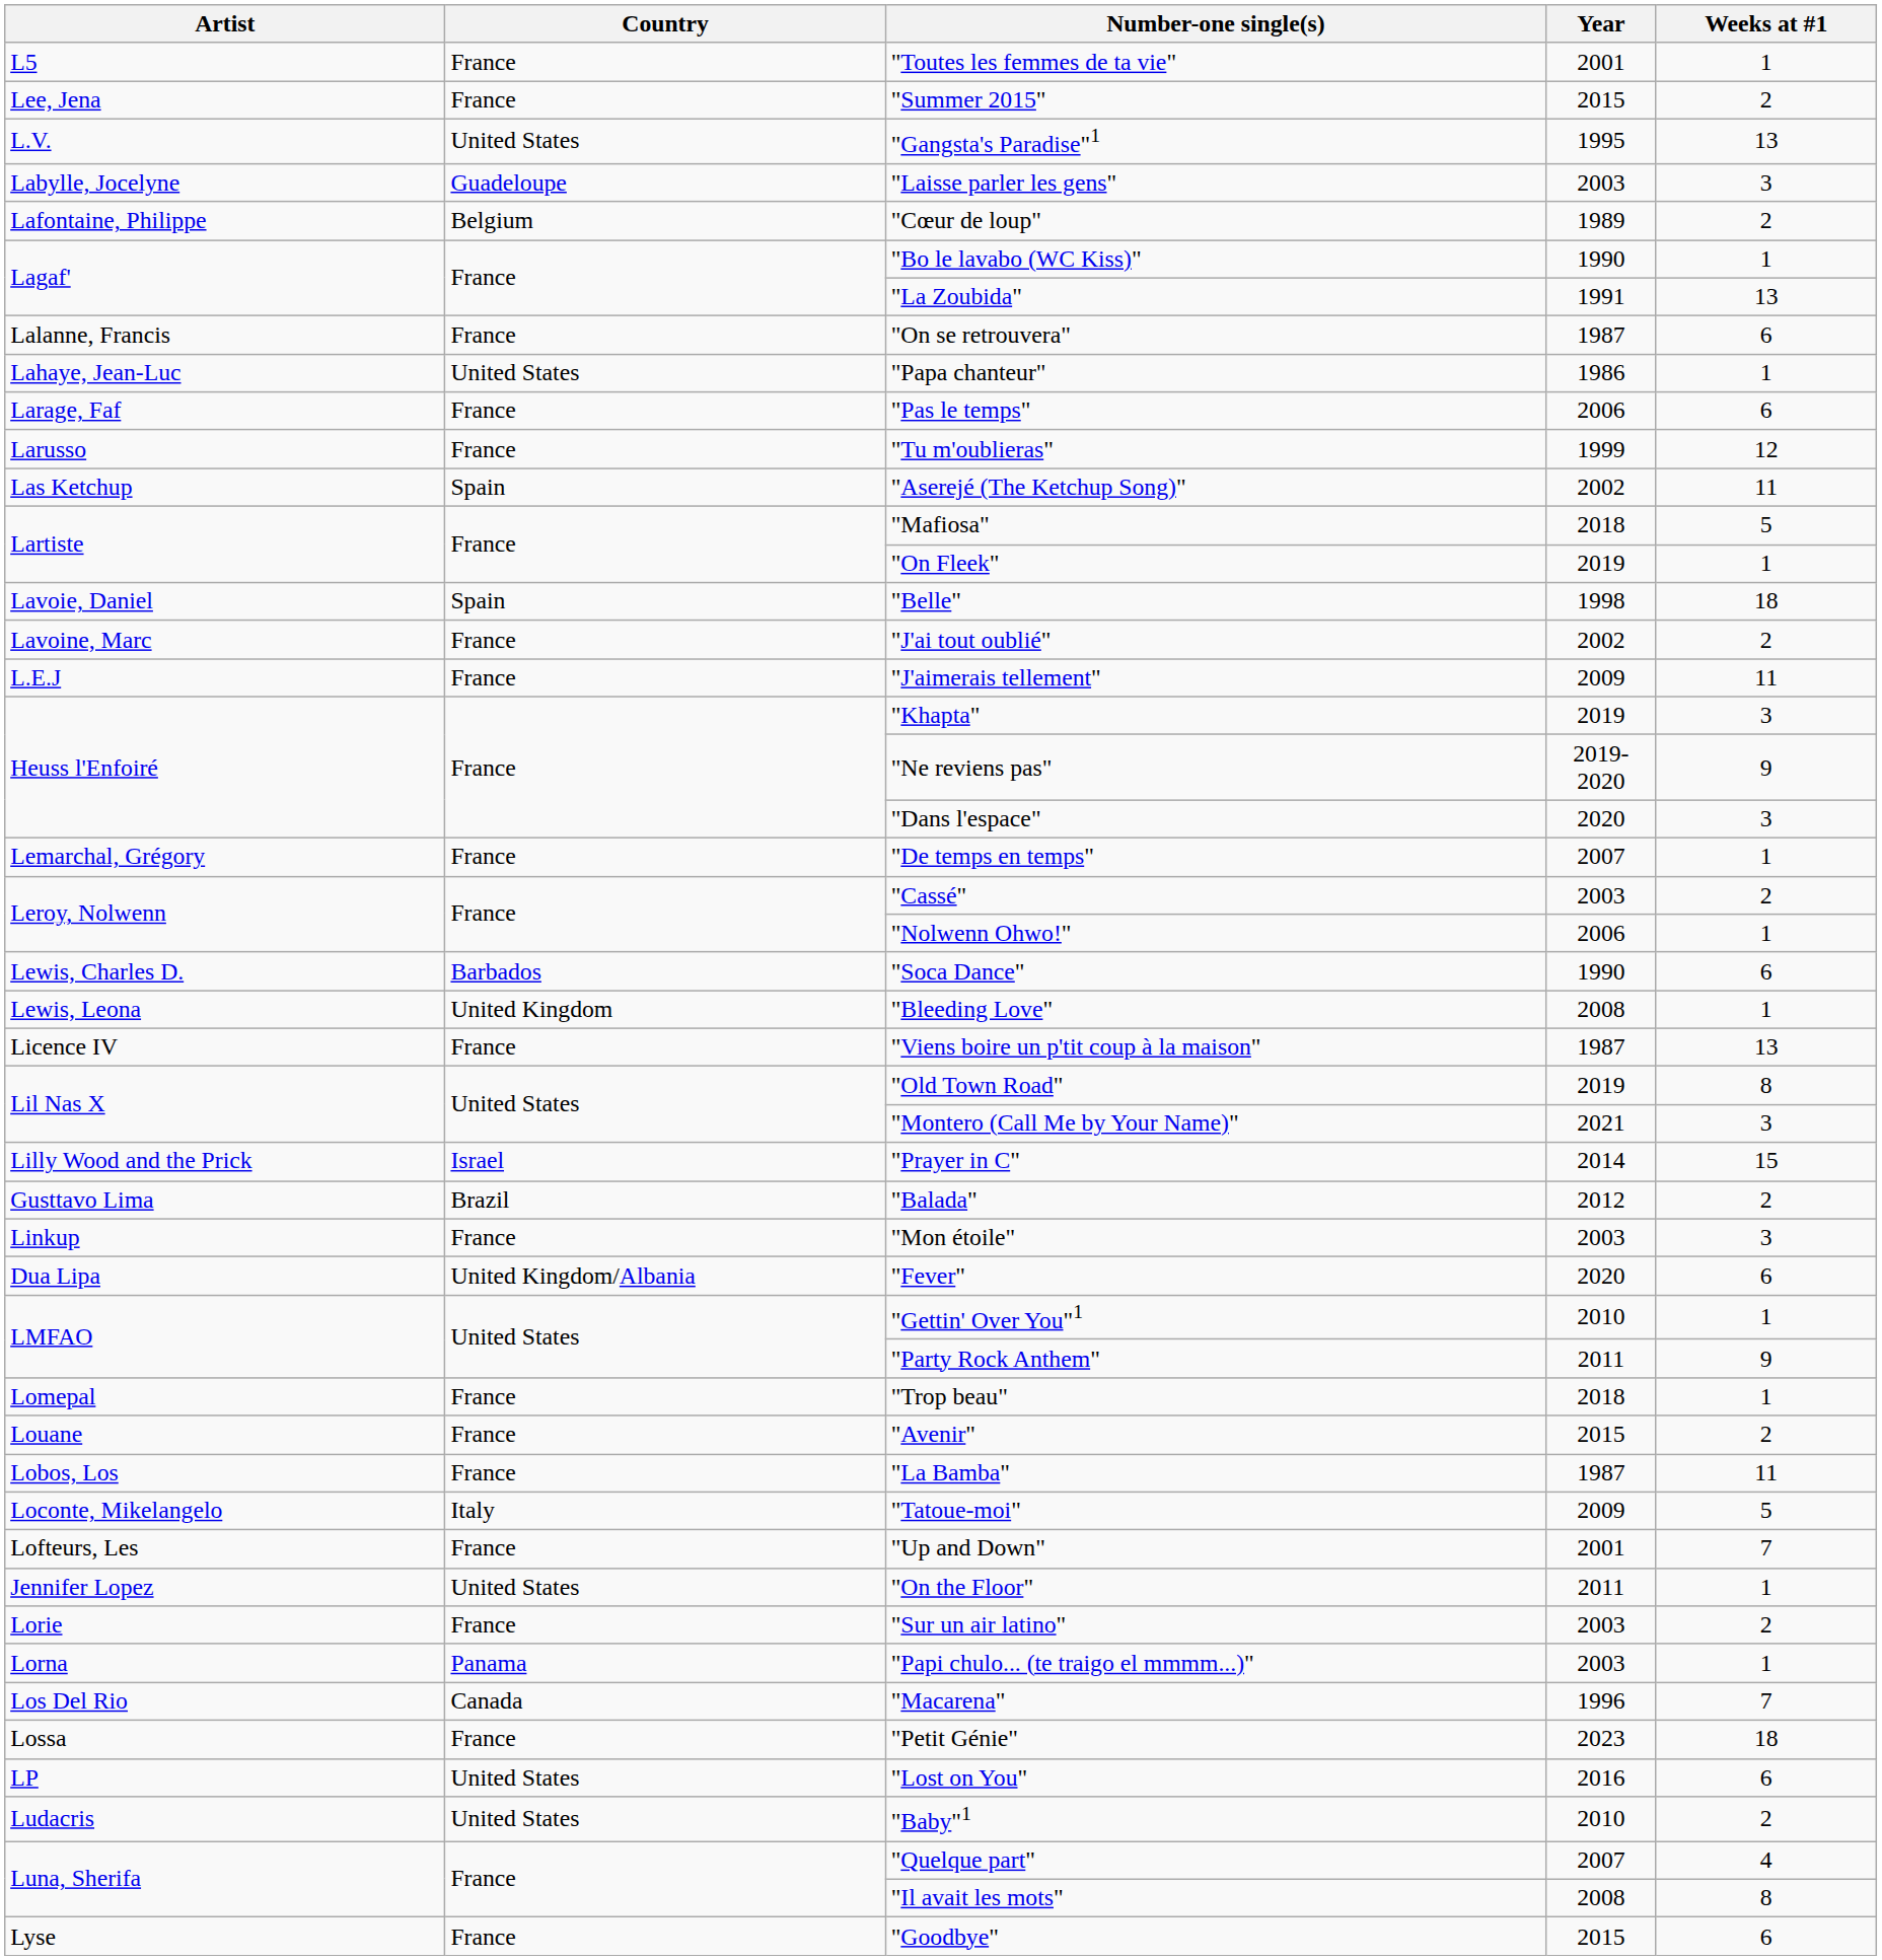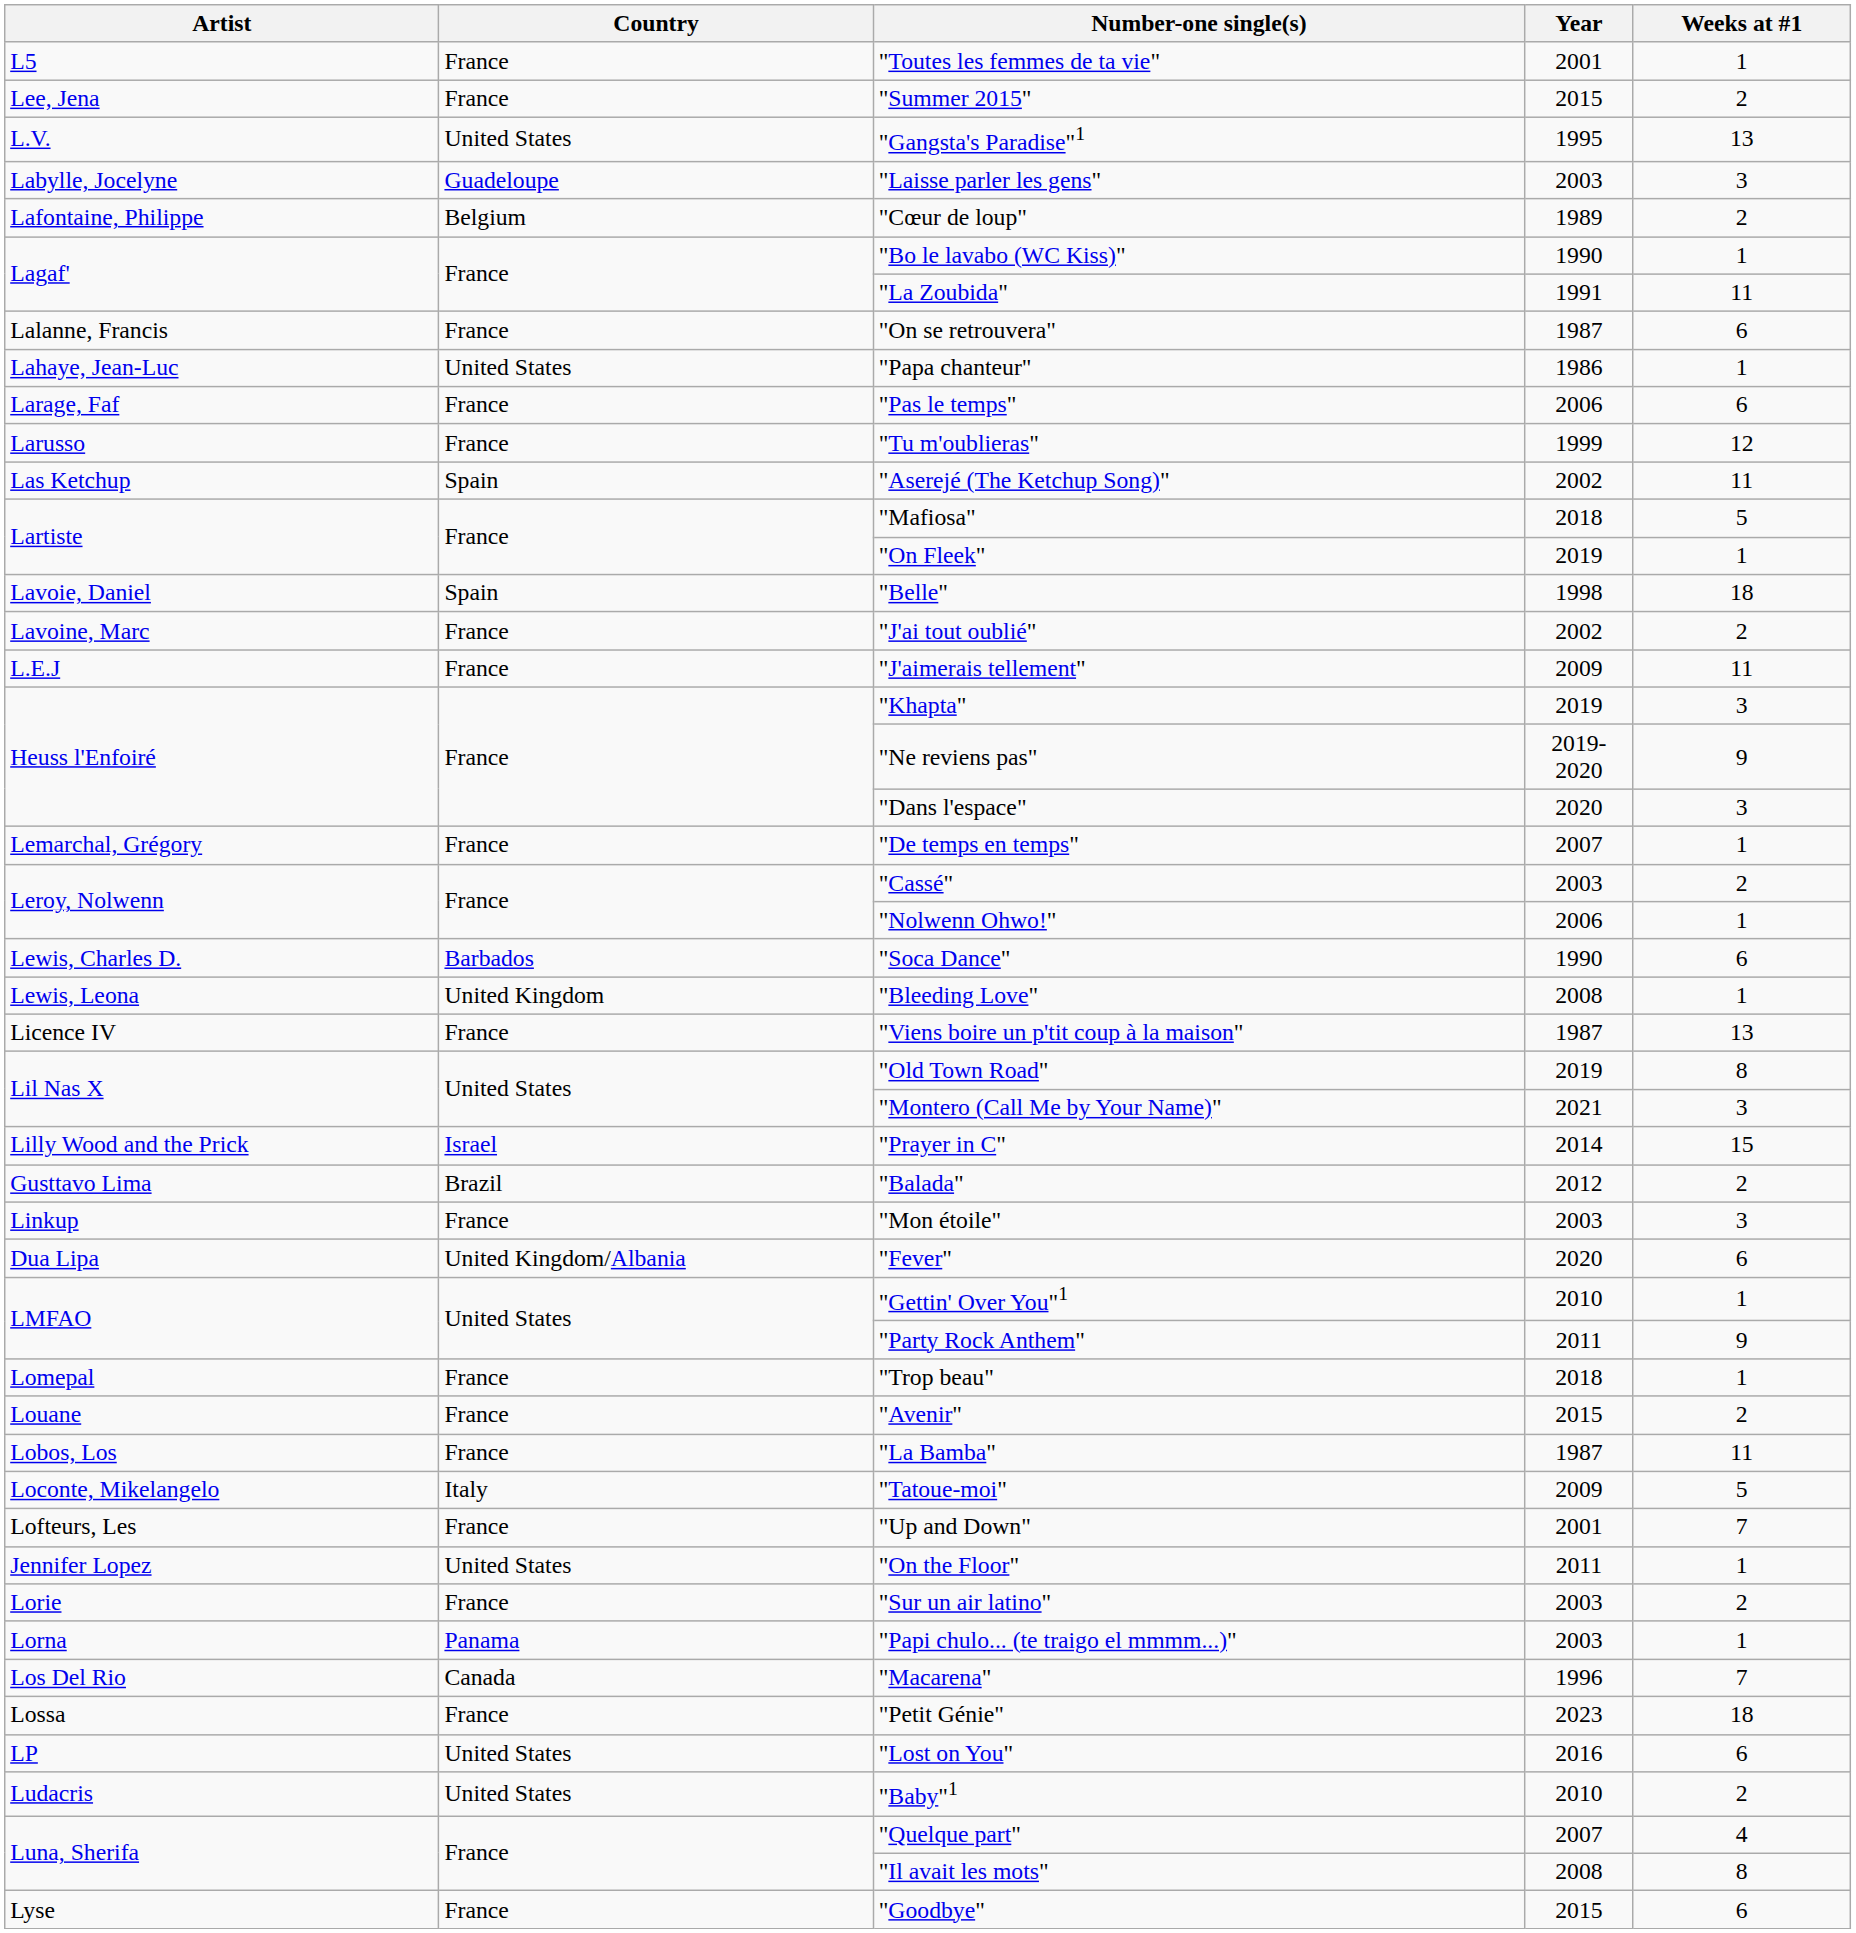"La Zoubida" | Weeks at #1: 13 -> 11
